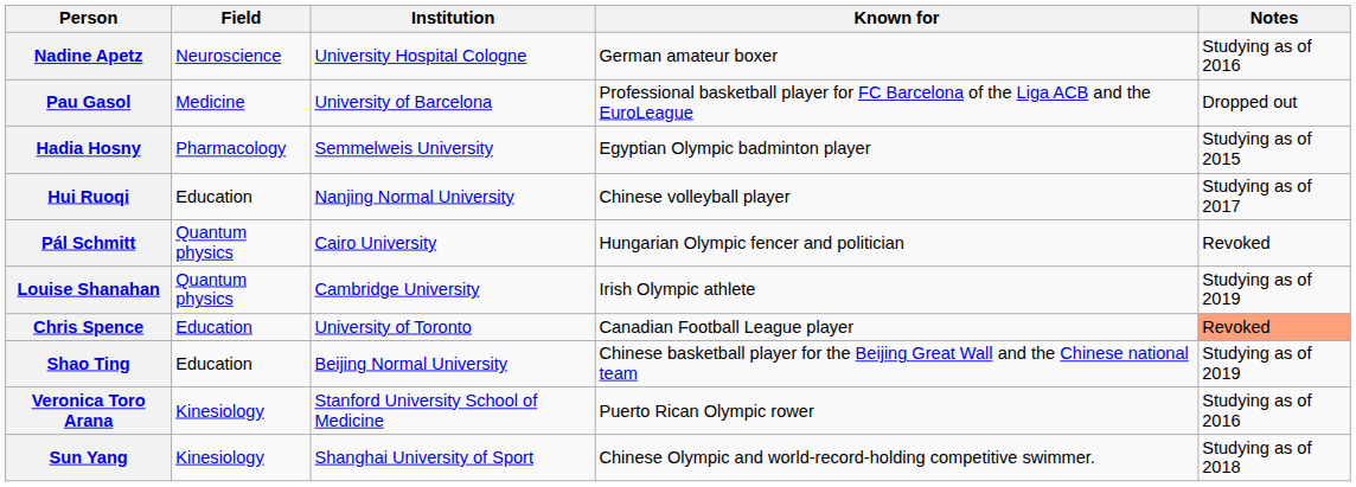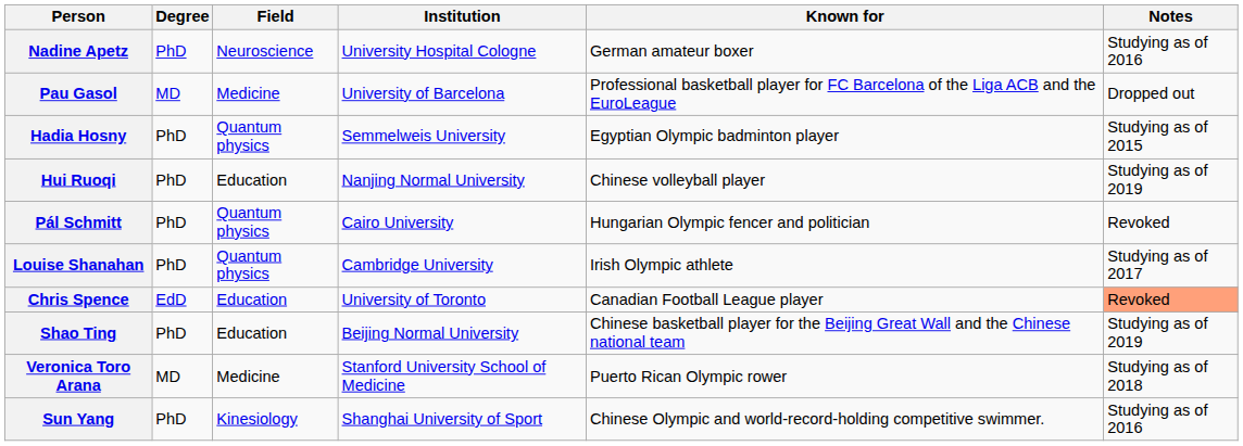+ column: Degree | PhD | MD | PhD | PhD | PhD | PhD | EdD | PhD | MD | PhD
Hadia Hosny | Field: Pharmacology -> Quantum physics
Hui Ruoqi | Notes: Studying as of 2017 -> Studying as of 2019
Louise Shanahan | Notes: Studying as of 2019 -> Studying as of 2017
Veronica Toro Arana | Field: Kinesiology -> Medicine
Veronica Toro Arana | Notes: Studying as of 2016 -> Studying as of 2018
Sun Yang | Notes: Studying as of 2018 -> Studying as of 2016
